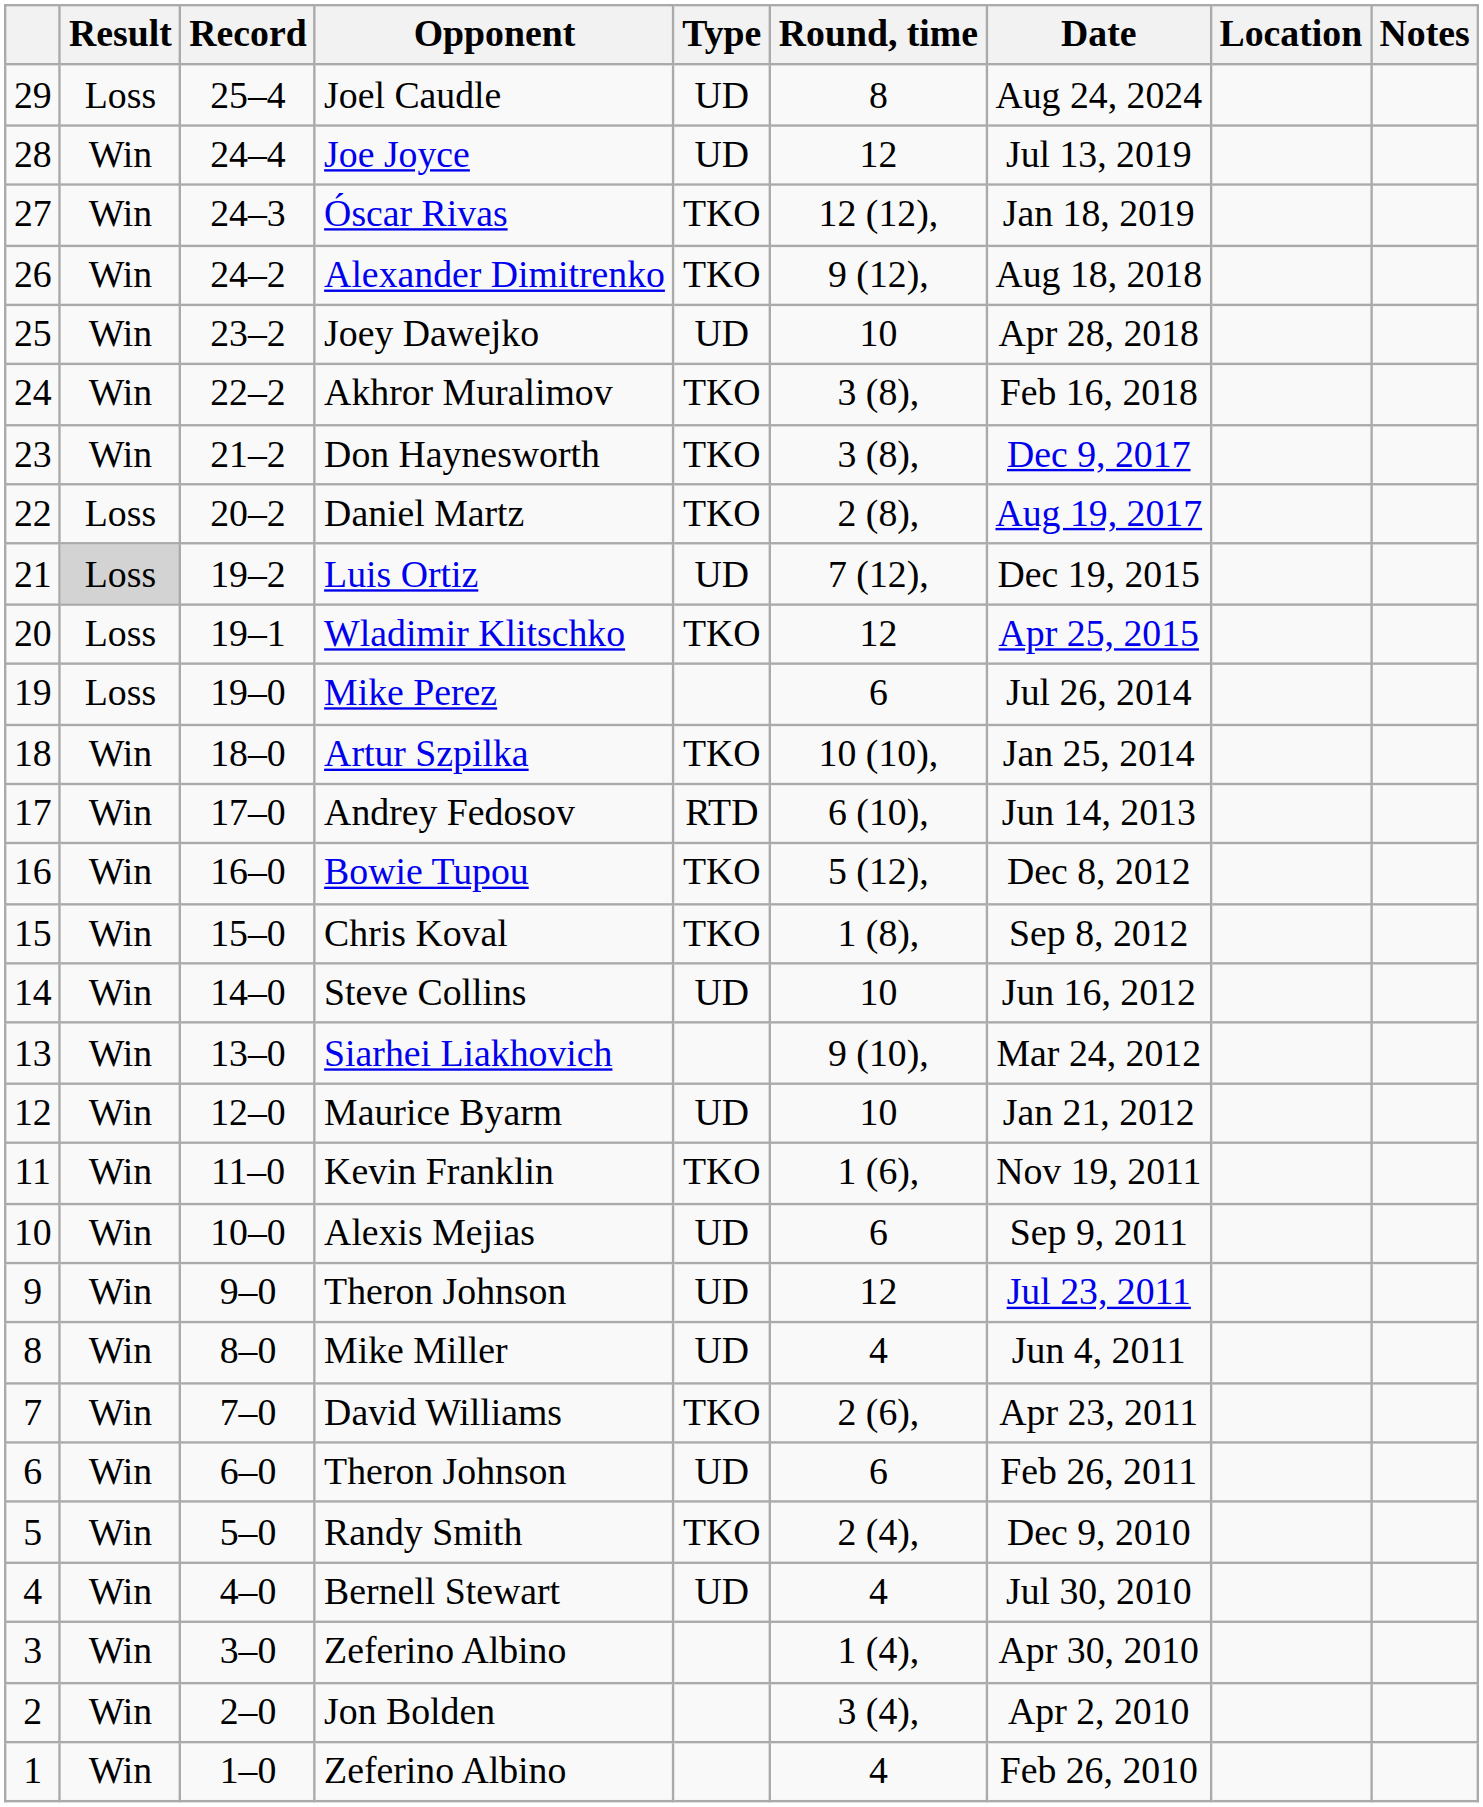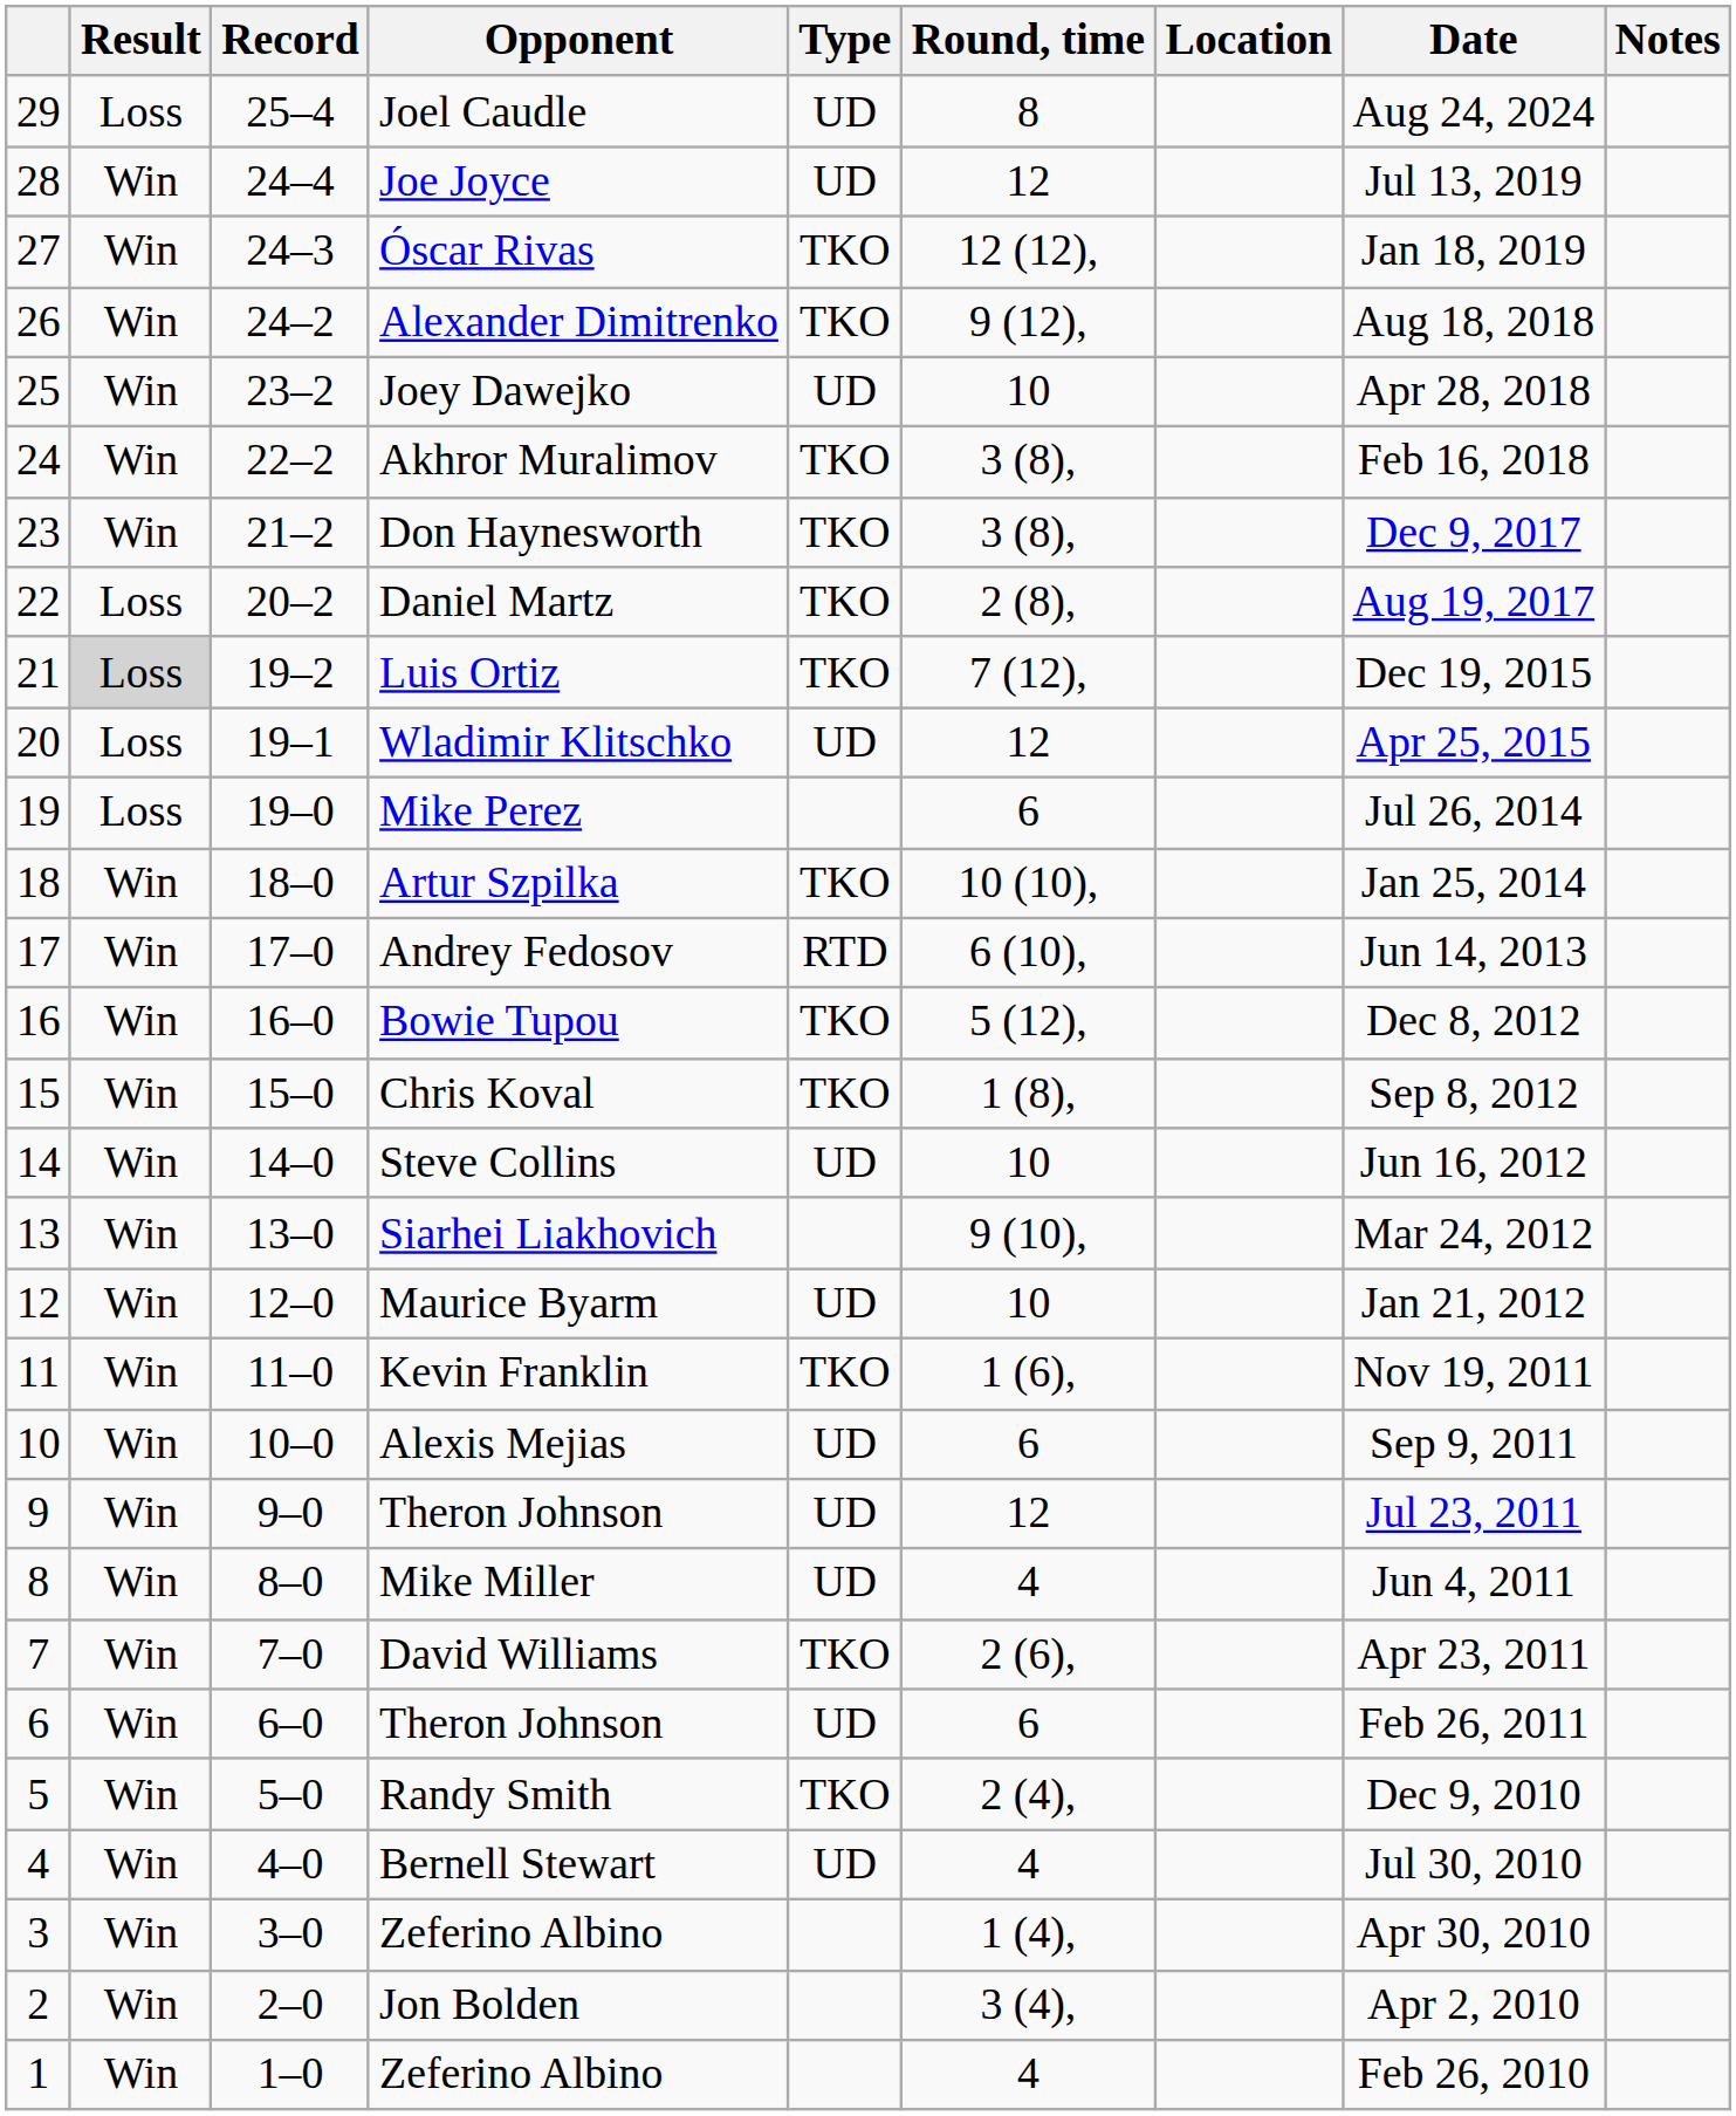columns swapped: Date <-> Location
Luis Ortiz | Type: UD -> TKO
Wladimir Klitschko | Type: TKO -> UD
